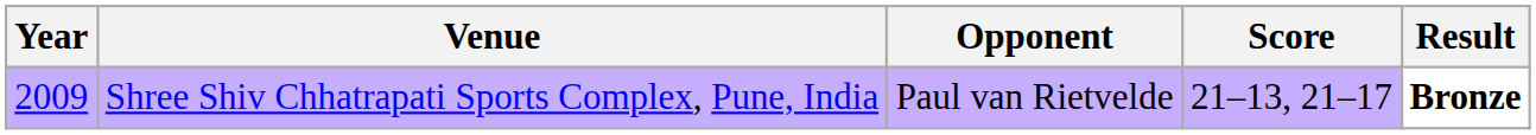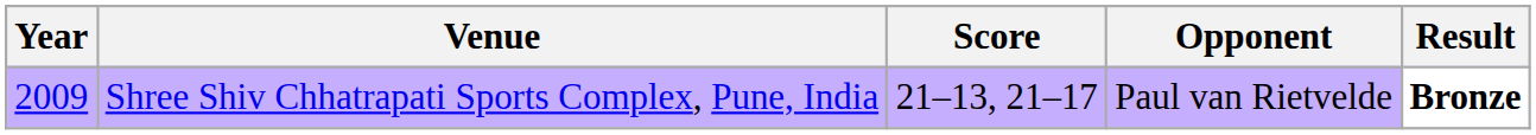columns swapped: Opponent <-> Score
